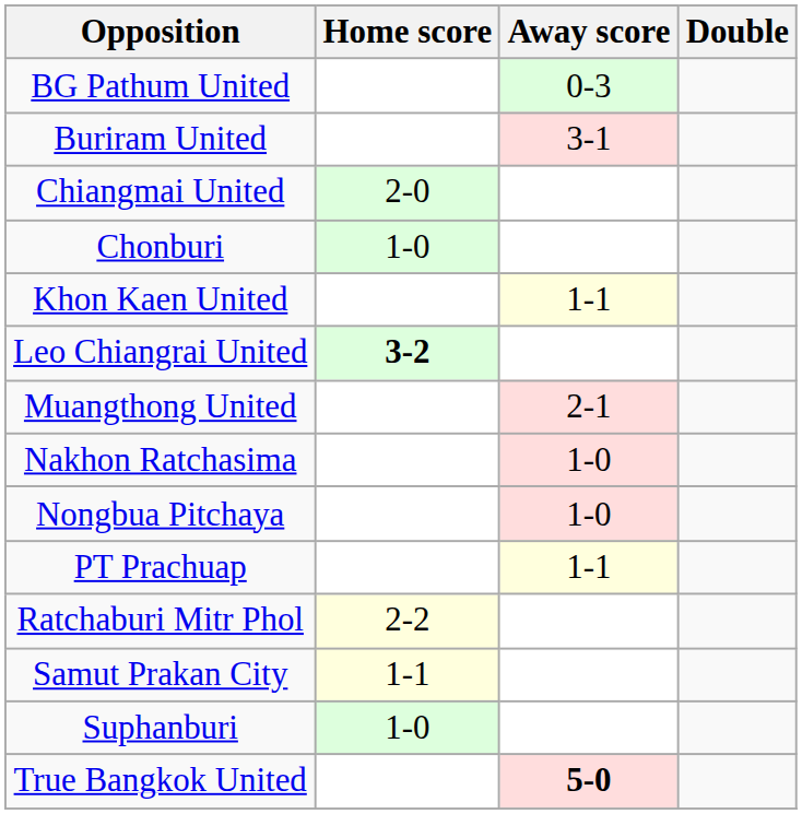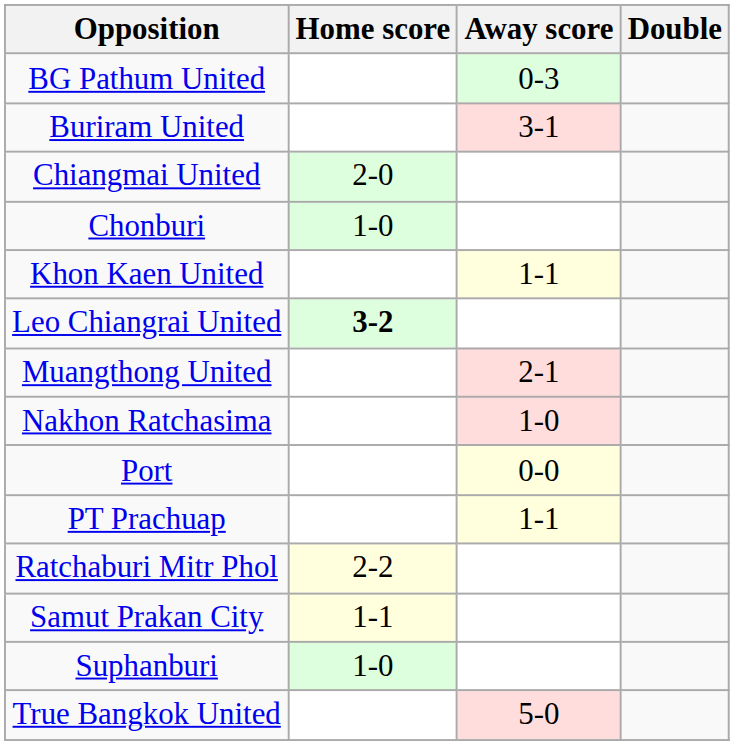- row: Nongbua Pitchaya | 1-0
+ row: Port | 0-0
True Bangkok United | Away score: bold -> normal
